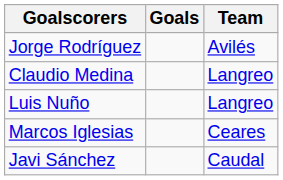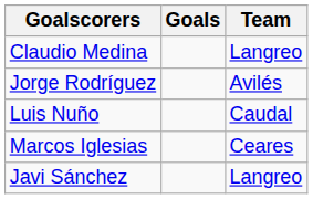rows swapped: Claudio Medina <-> Jorge Rodríguez
Luis Nuño | Team: Langreo -> Caudal
Javi Sánchez | Team: Caudal -> Langreo
